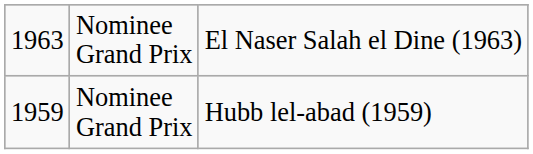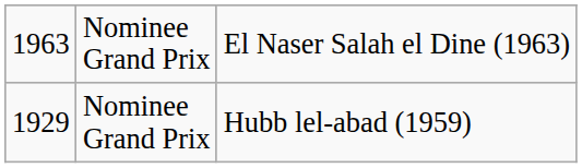Nominee Grand Prix / Hubb lel-abad (1959) | column 1: 1959 -> 1929
